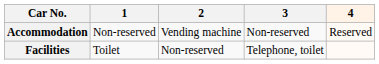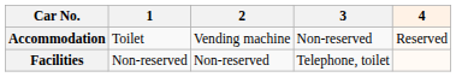Accommodation | 1: Non-reserved -> Toilet
Facilities | 1: Toilet -> Non-reserved
